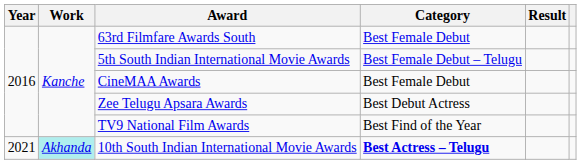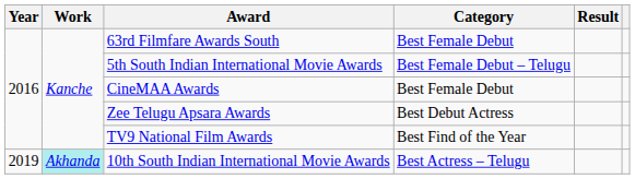10th South Indian International Movie Awards | Year: 2021 -> 2019
10th South Indian International Movie Awards | Category: bold -> normal
